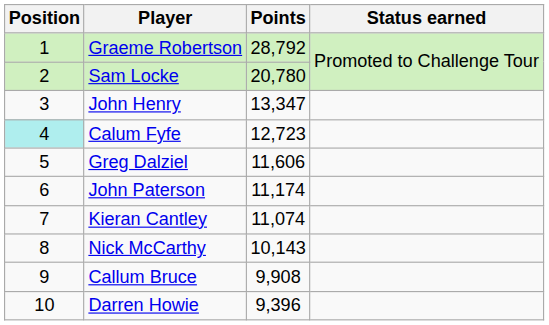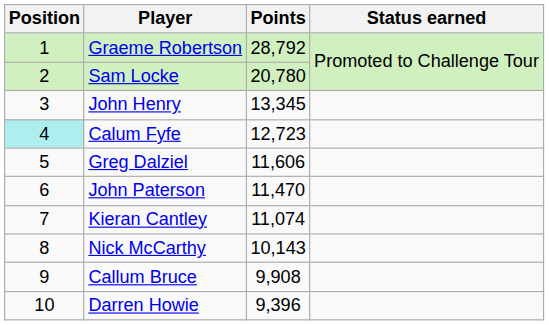John Henry | Points: 13,347 -> 13,345
John Paterson | Points: 11,174 -> 11,470
